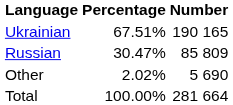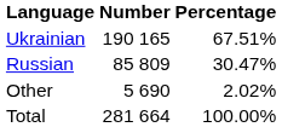columns swapped: Number <-> Percentage
